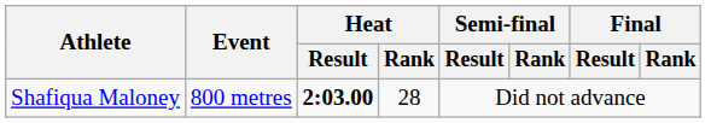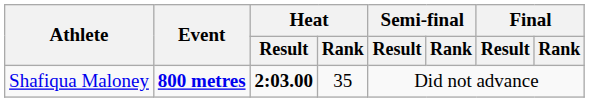Shafiqua Maloney | Event: normal -> bold
Shafiqua Maloney | Heat / Rank: 28 -> 35
